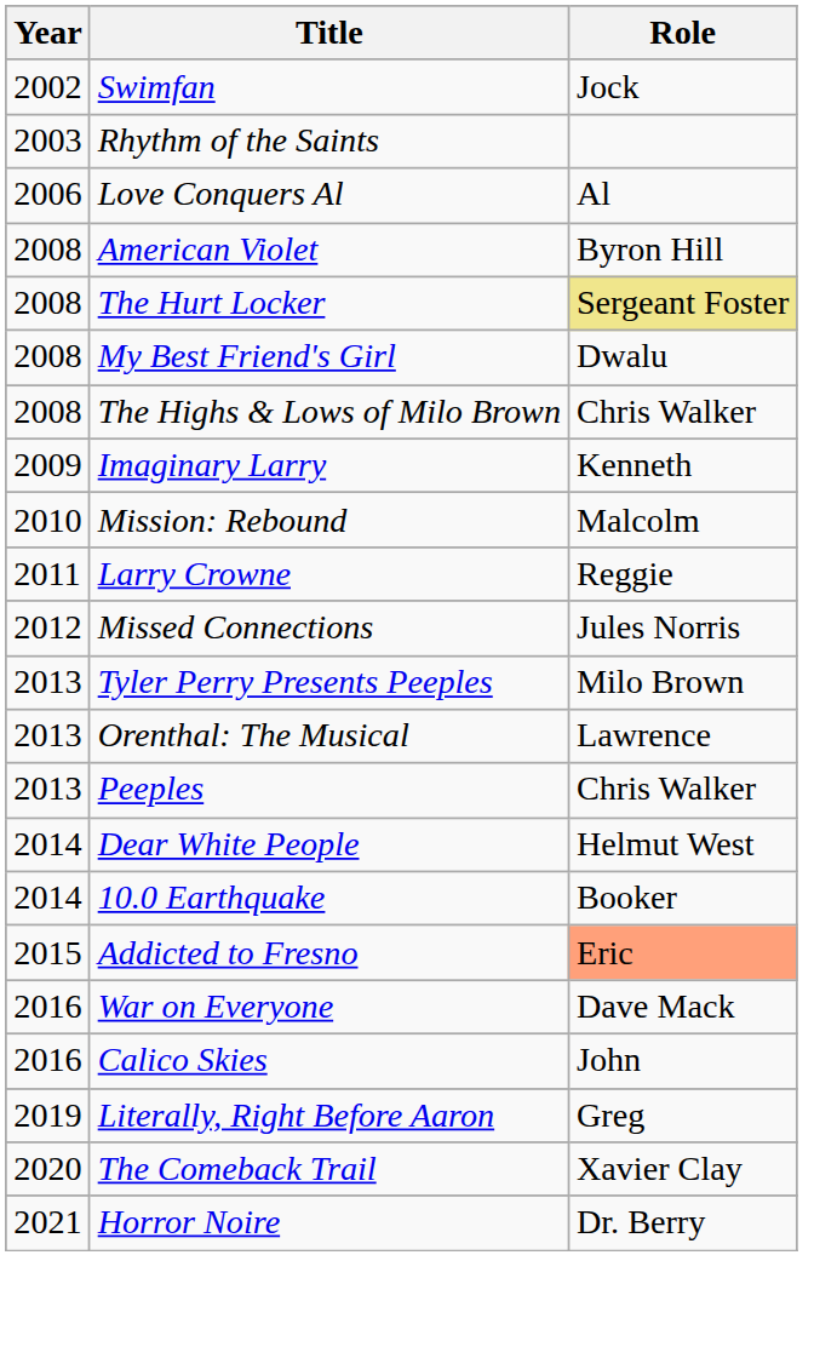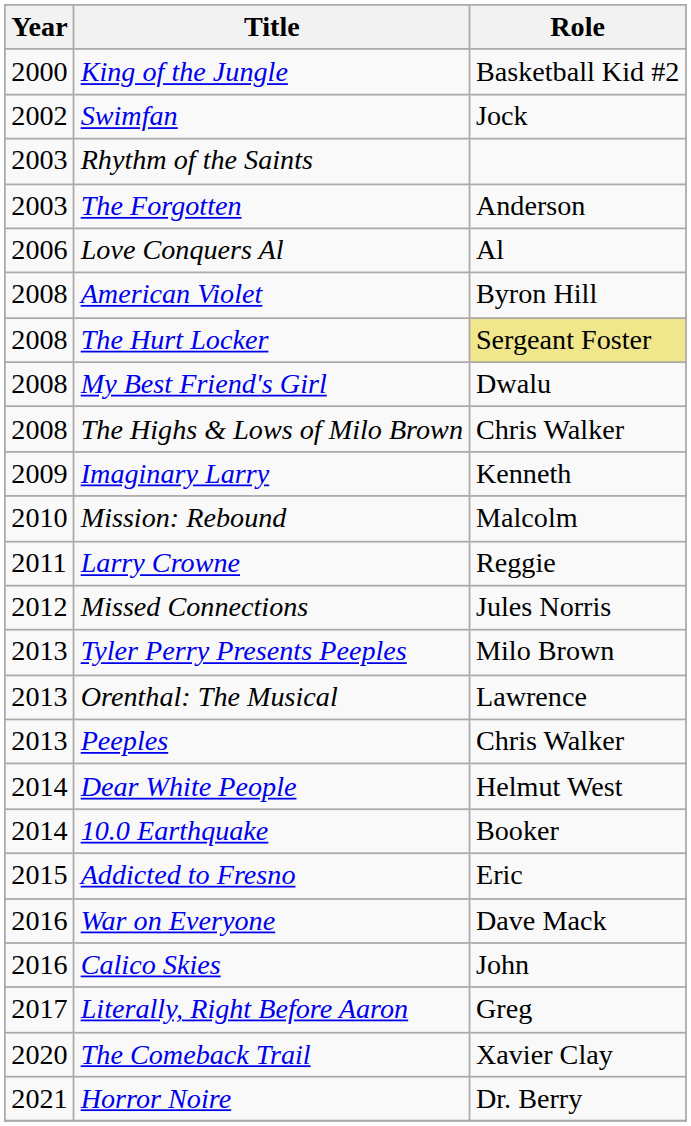+ row: 2000 | King of the Jungle | Basketball Kid #2
+ row: 2003 | The Forgotten | Anderson
Addicted to Fresno | Role: lightsalmon background -> no background
Literally, Right Before Aaron | Year: 2019 -> 2017
